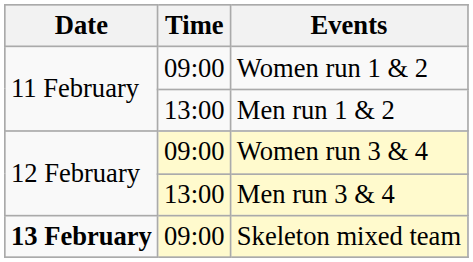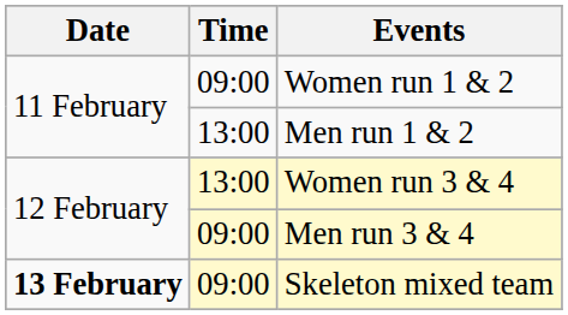Women run 3 & 4 | Time: 09:00 -> 13:00
Men run 3 & 4 | Time: 13:00 -> 09:00
